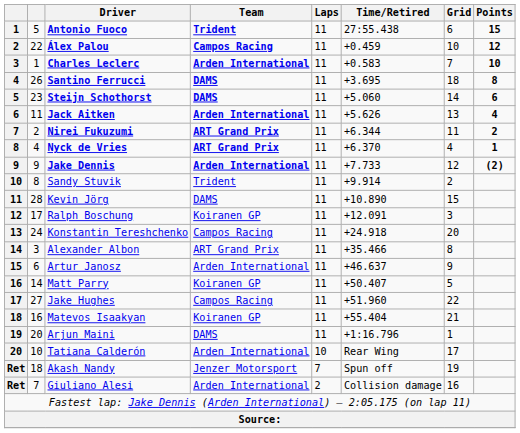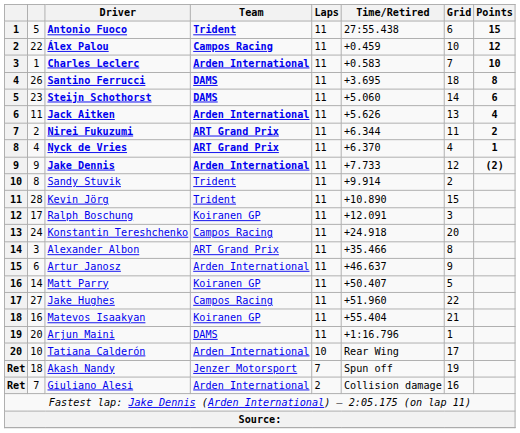Kevin Jörg | Team: DAMS -> Trident
